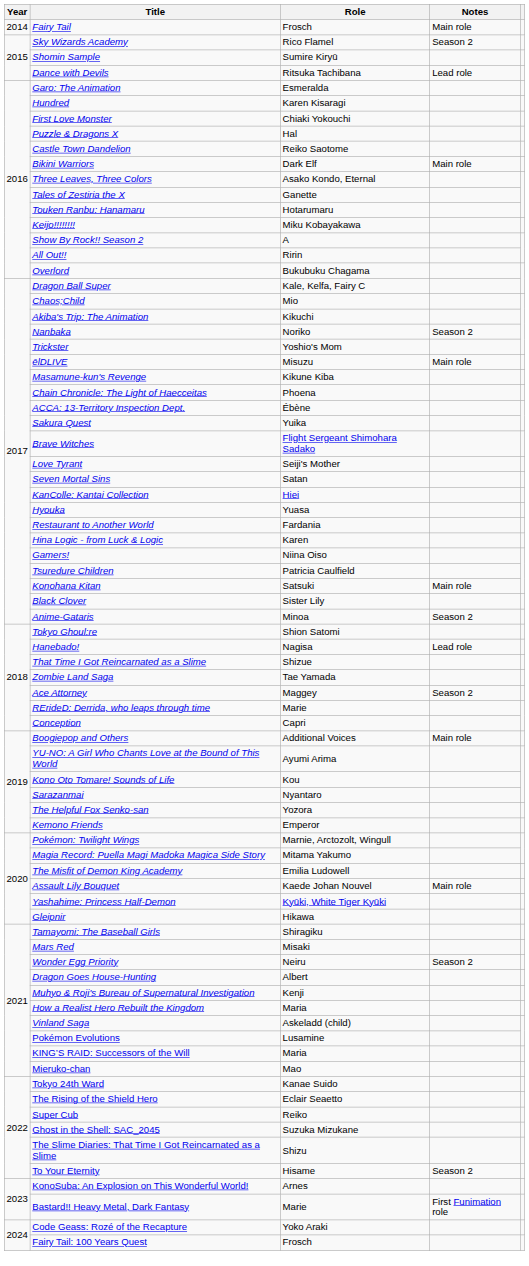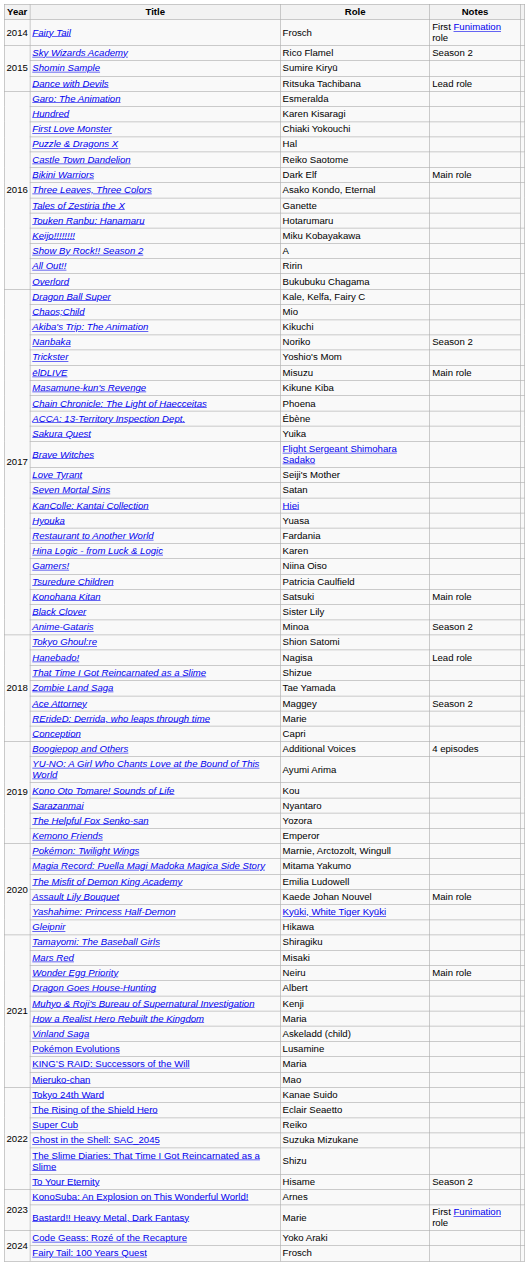Fairy Tail | Notes: Main role -> First Funimation role
Boogiepop and Others | Notes: Main role -> 4 episodes
Wonder Egg Priority | Notes: Season 2 -> Main role
